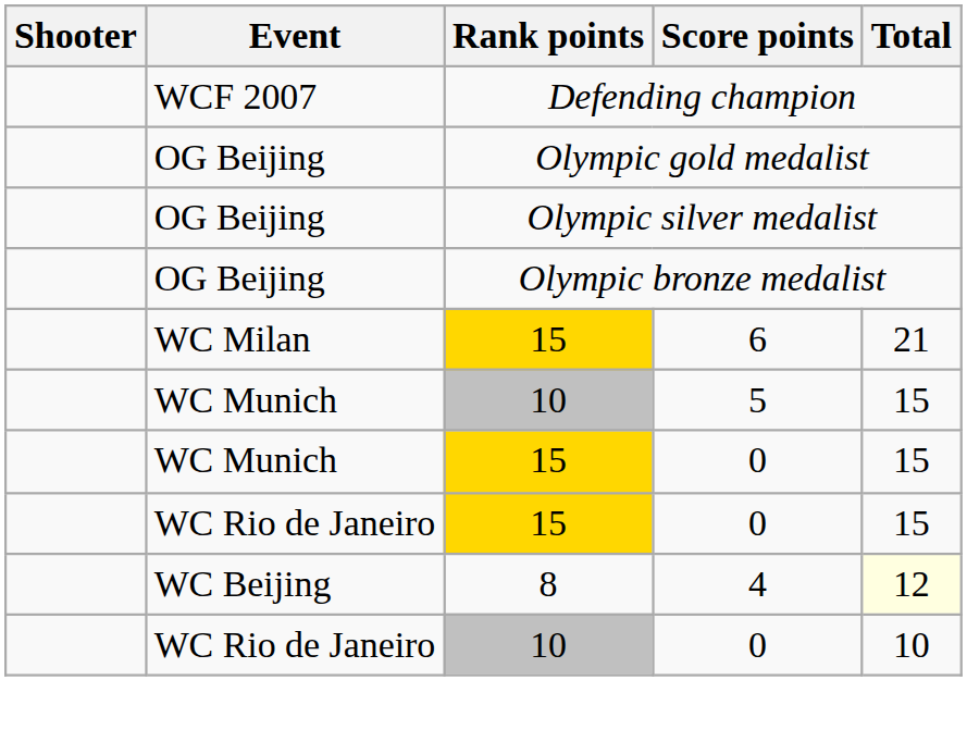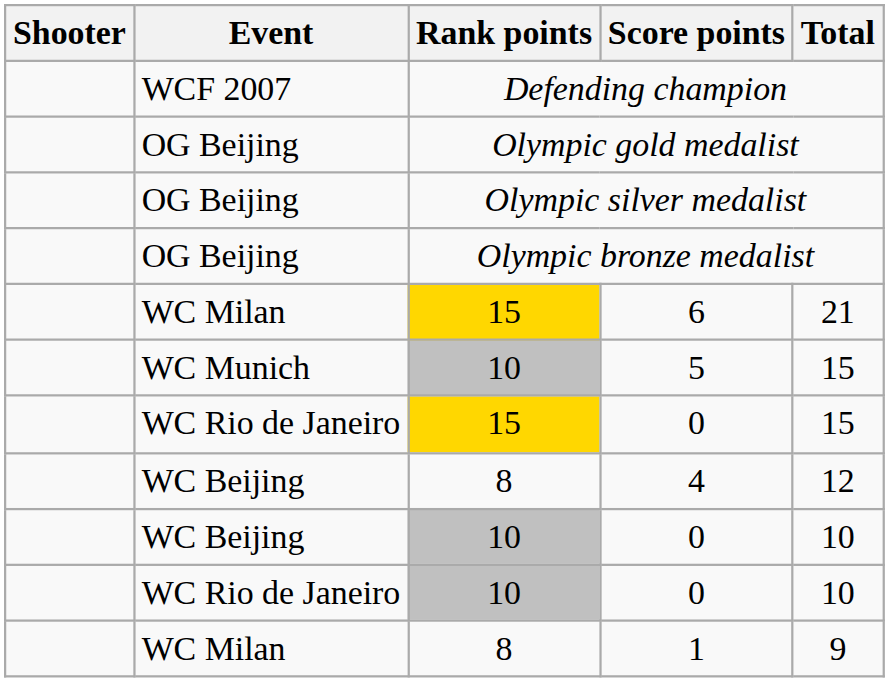- row: WC Munich | 15 | 0 | 15
4 | Total: lightyellow background -> no background
+ row: WC Beijing | 10 | 0 | 10
+ row: WC Milan | 8 | 1 | 9
